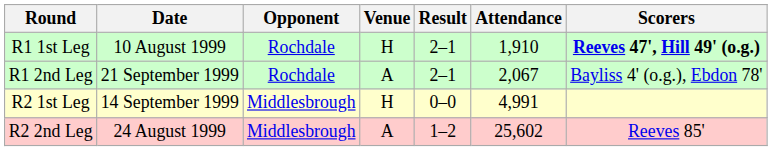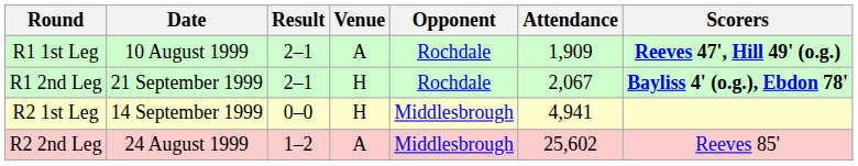columns swapped: Opponent <-> Result
R1 1st Leg | Venue: H -> A
R1 1st Leg | Attendance: 1,910 -> 1,909
R1 2nd Leg | Venue: A -> H
R1 2nd Leg | Scorers: normal -> bold
R2 1st Leg | Attendance: 4,991 -> 4,941
